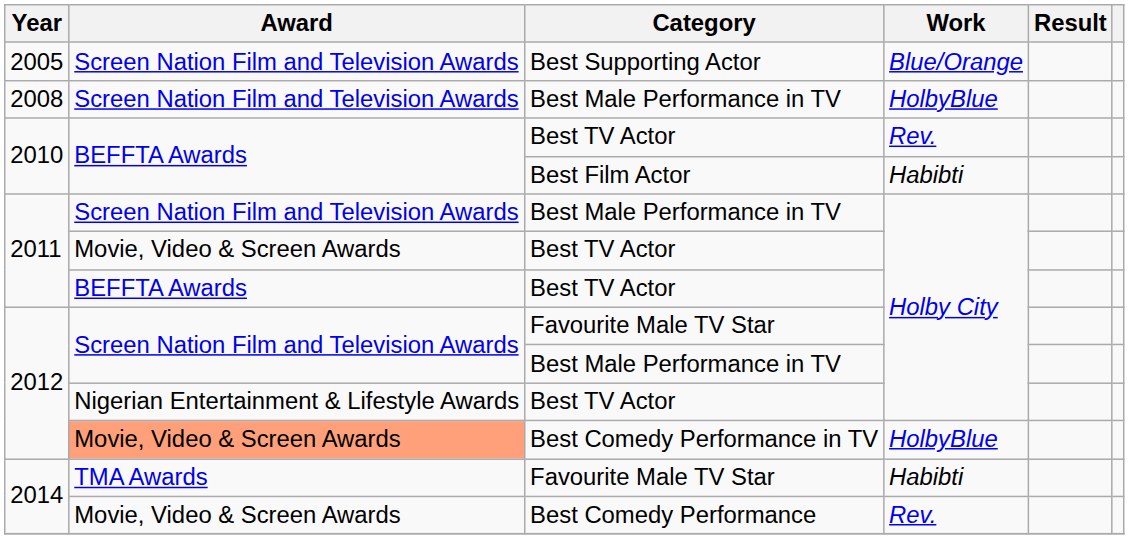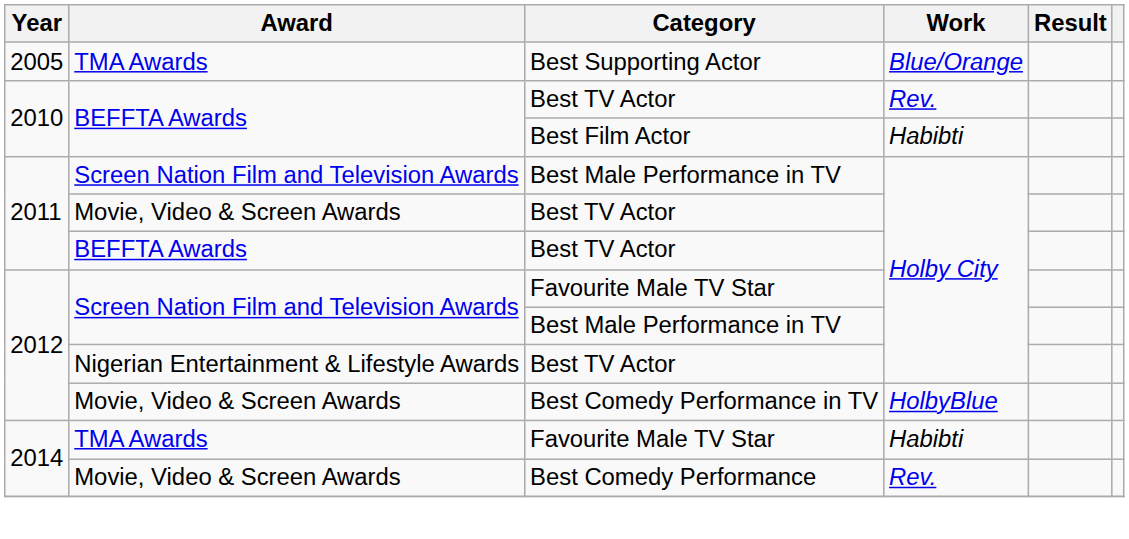Best Supporting Actor | Award: Screen Nation Film and Television Awards -> TMA Awards
- row: 2008 | Screen Nation Film and Television Awards | Best Male Performance in TV | HolbyBlue
Best Comedy Performance in TV | Award: lightsalmon background -> no background
